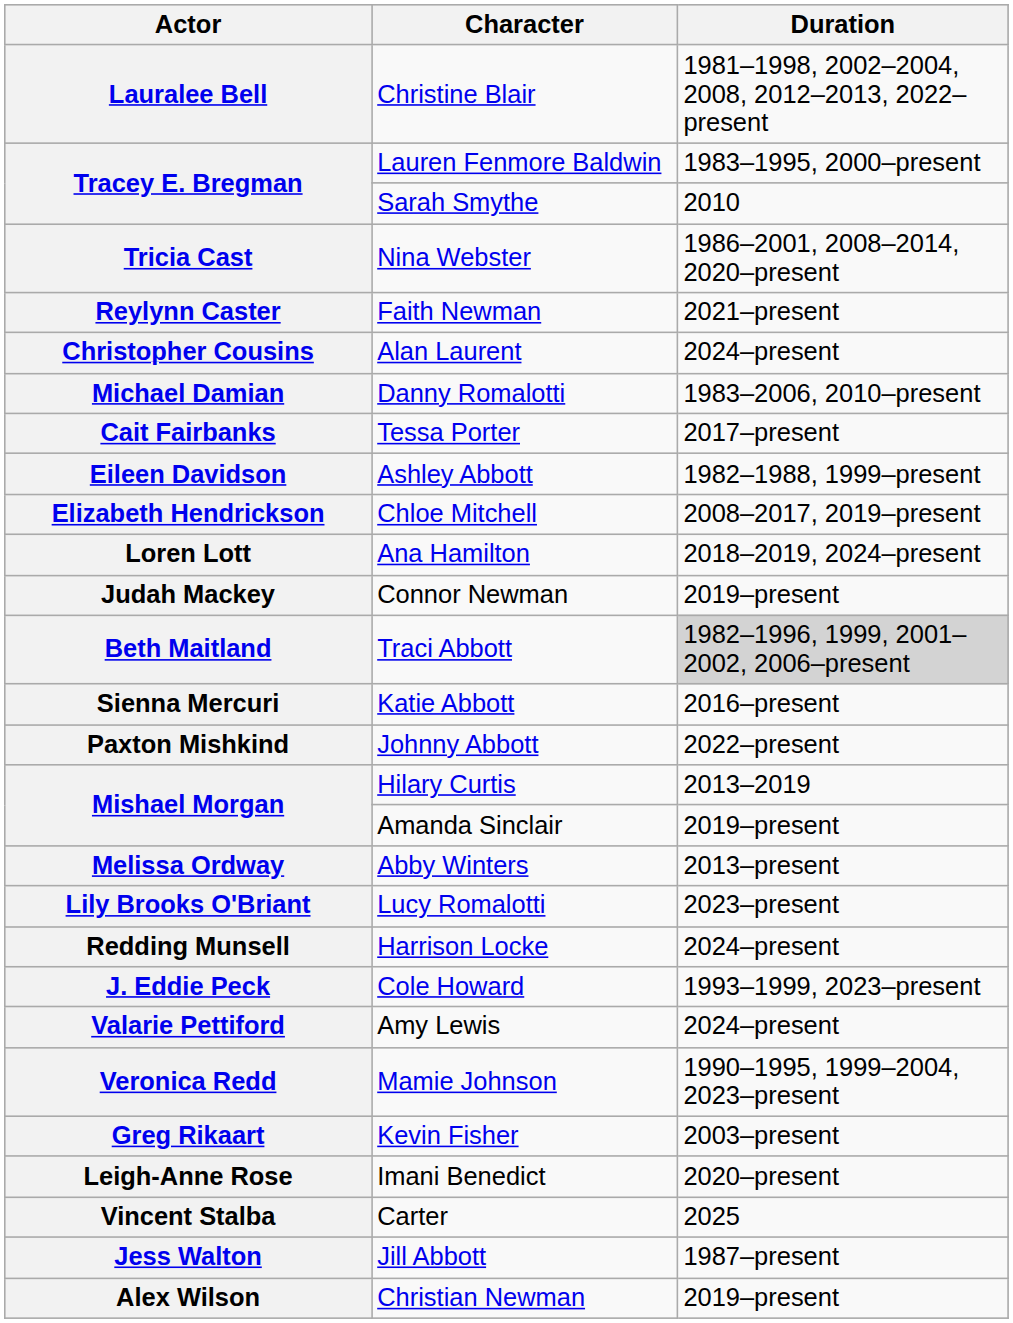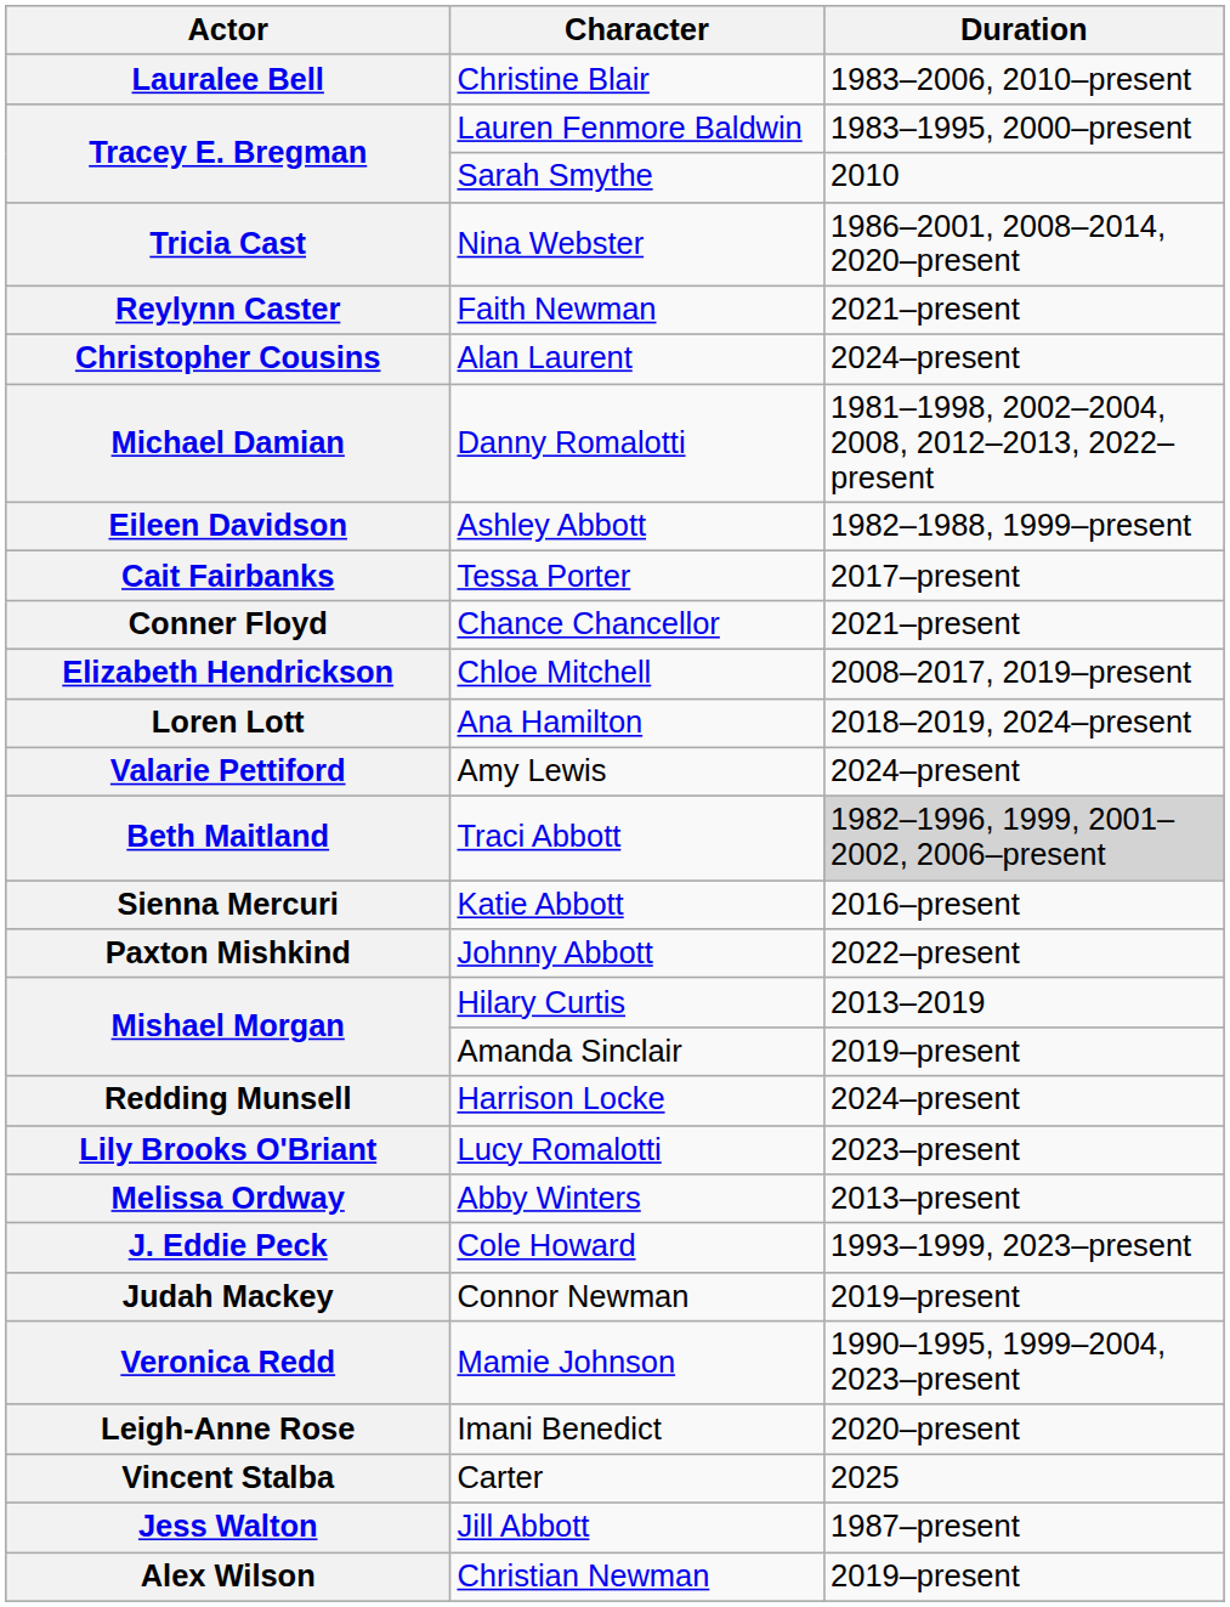Lauralee Bell | Duration: 1981–1998, 2002–2004, 2008, 2012–2013, 2022–present -> 1983–2006, 2010–present
Michael Damian | Duration: 1983–2006, 2010–present -> 1981–1998, 2002–2004, 2008, 2012–2013, 2022–present
rows swapped: Eileen Davidson <-> Cait Fairbanks
+ row: Conner Floyd | Chance Chancellor | 2021–present
rows swapped: Judah Mackey <-> Valarie Pettiford
rows swapped: Redding Munsell <-> Melissa Ordway
- row: Greg Rikaart | Kevin Fisher | 2003–present
